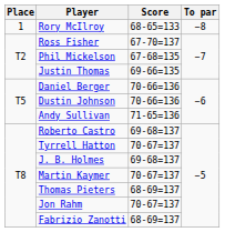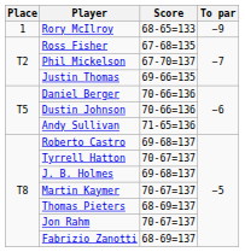Rory McIlroy | To par: −8 -> −9
Ross Fisher | Score: 67-70=137 -> 67-68=135
Phil Mickelson | Score: 67-68=135 -> 67-70=137
